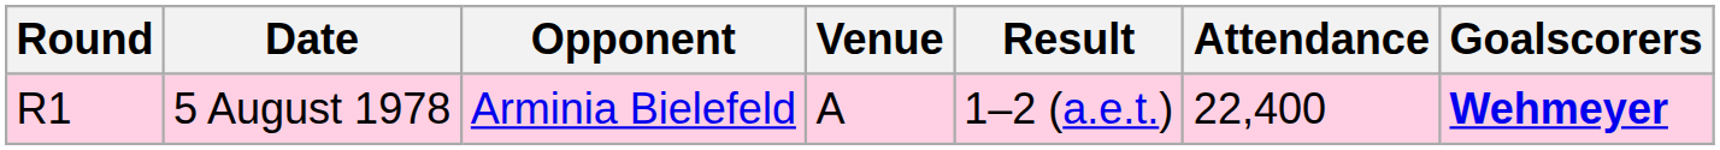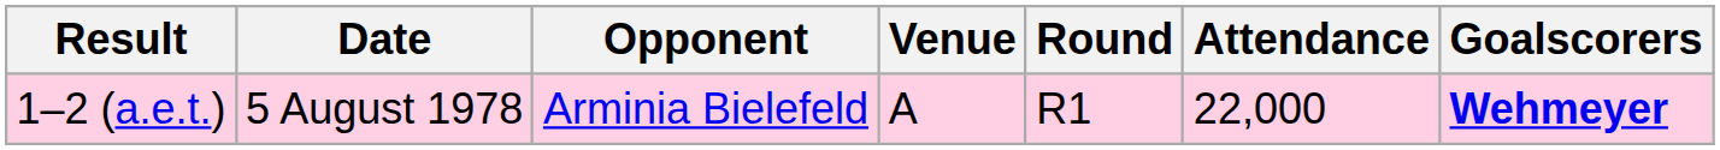columns swapped: Round <-> Result
5 August 1978 | Attendance: 22,400 -> 22,000
